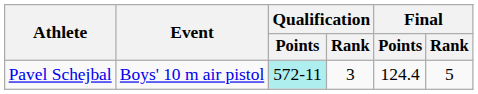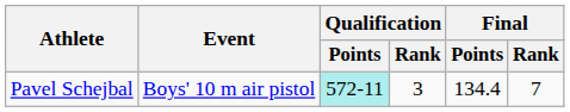Pavel Schejbal | Final / Points: 124.4 -> 134.4
Pavel Schejbal | Final / Rank: 5 -> 7
